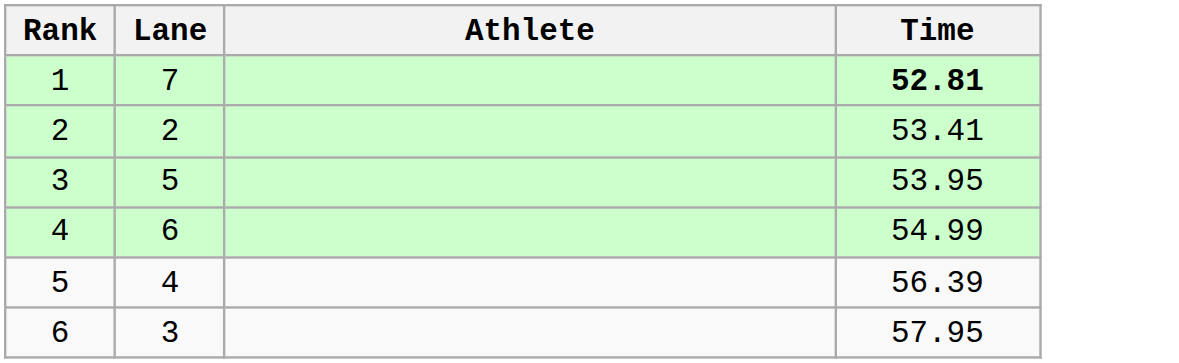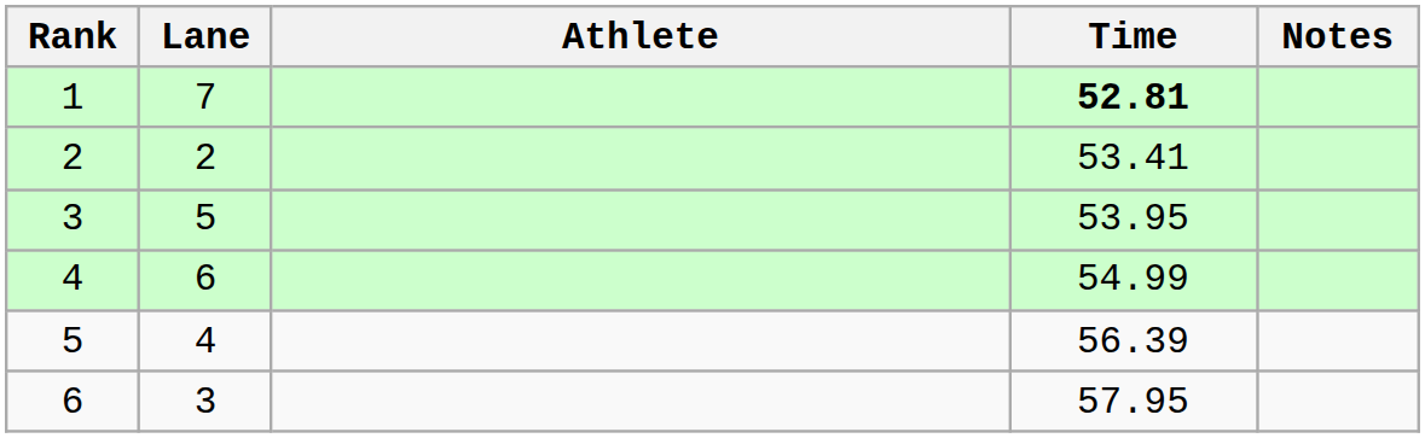+ column: Notes
